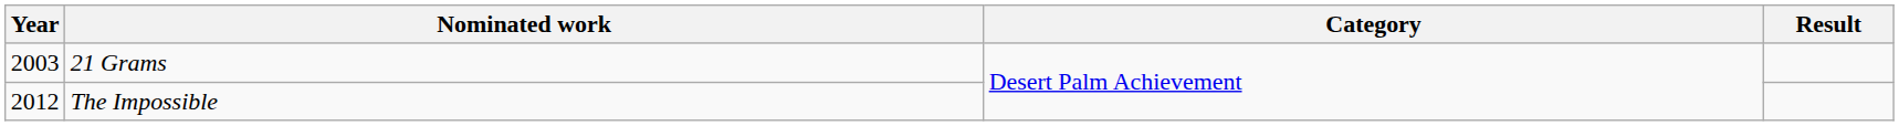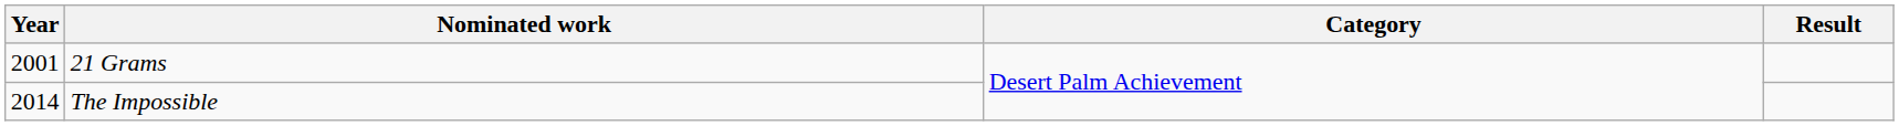21 Grams | Year: 2003 -> 2001
The Impossible | Year: 2012 -> 2014
